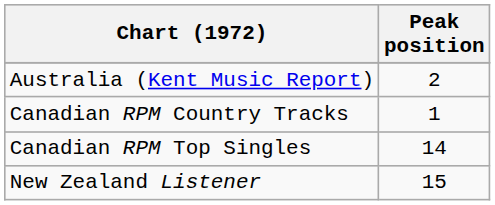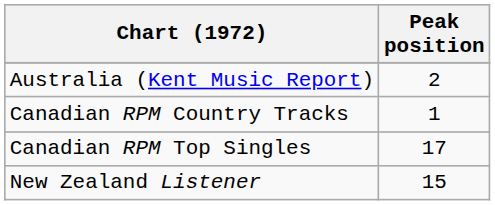Canadian RPM Top Singles | Peak position: 14 -> 17
